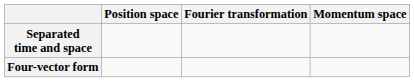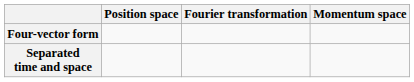rows swapped: Separated time and space <-> Four-vector form
